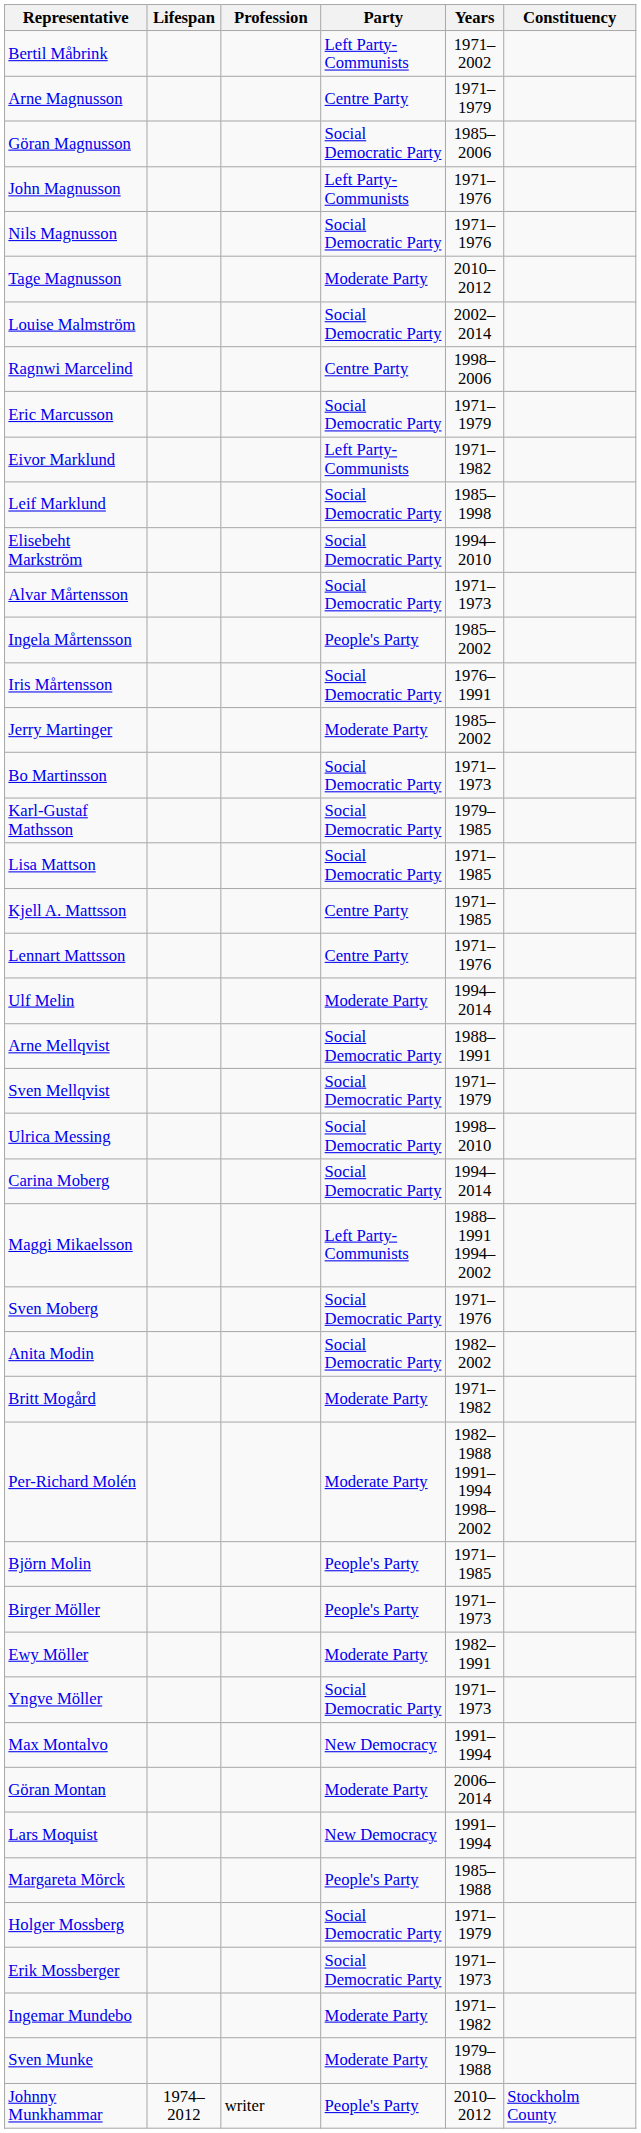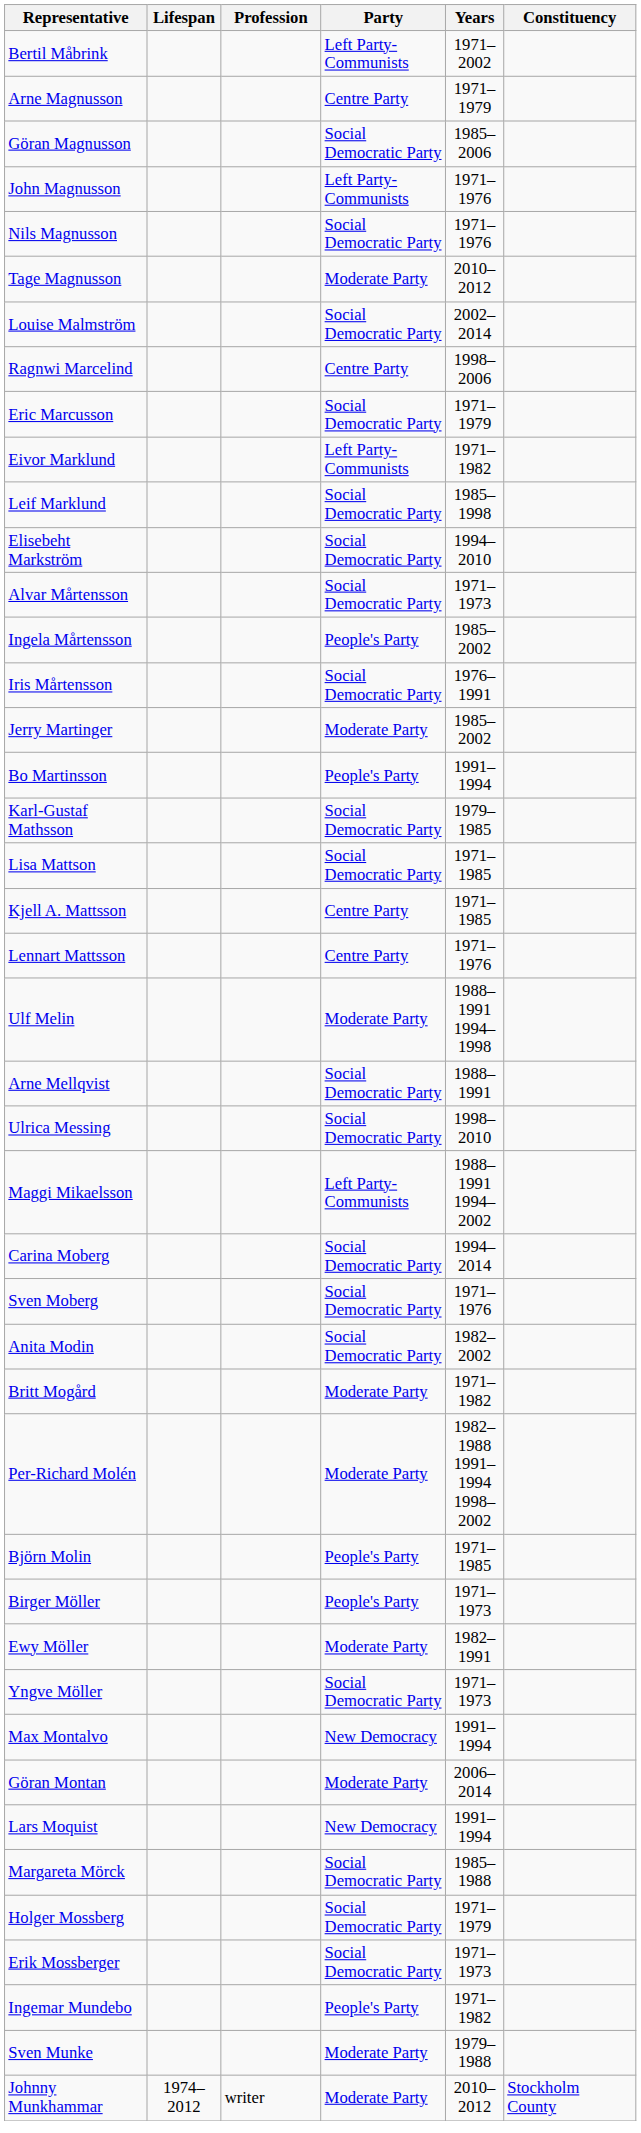Bo Martinsson | Party: Social Democratic Party -> People's Party
Bo Martinsson | Years: 1971–1973 -> 1991–1994
Ulf Melin | Years: 1994–2014 -> 1988–1991 1994–1998
- row: Sven Mellqvist | Social Democratic Party | 1971–1979
rows swapped: Maggi Mikaelsson <-> Carina Moberg
Margareta Mörck | Party: People's Party -> Social Democratic Party
Ingemar Mundebo | Party: Moderate Party -> People's Party
Johnny Munkhammar | Party: People's Party -> Moderate Party
